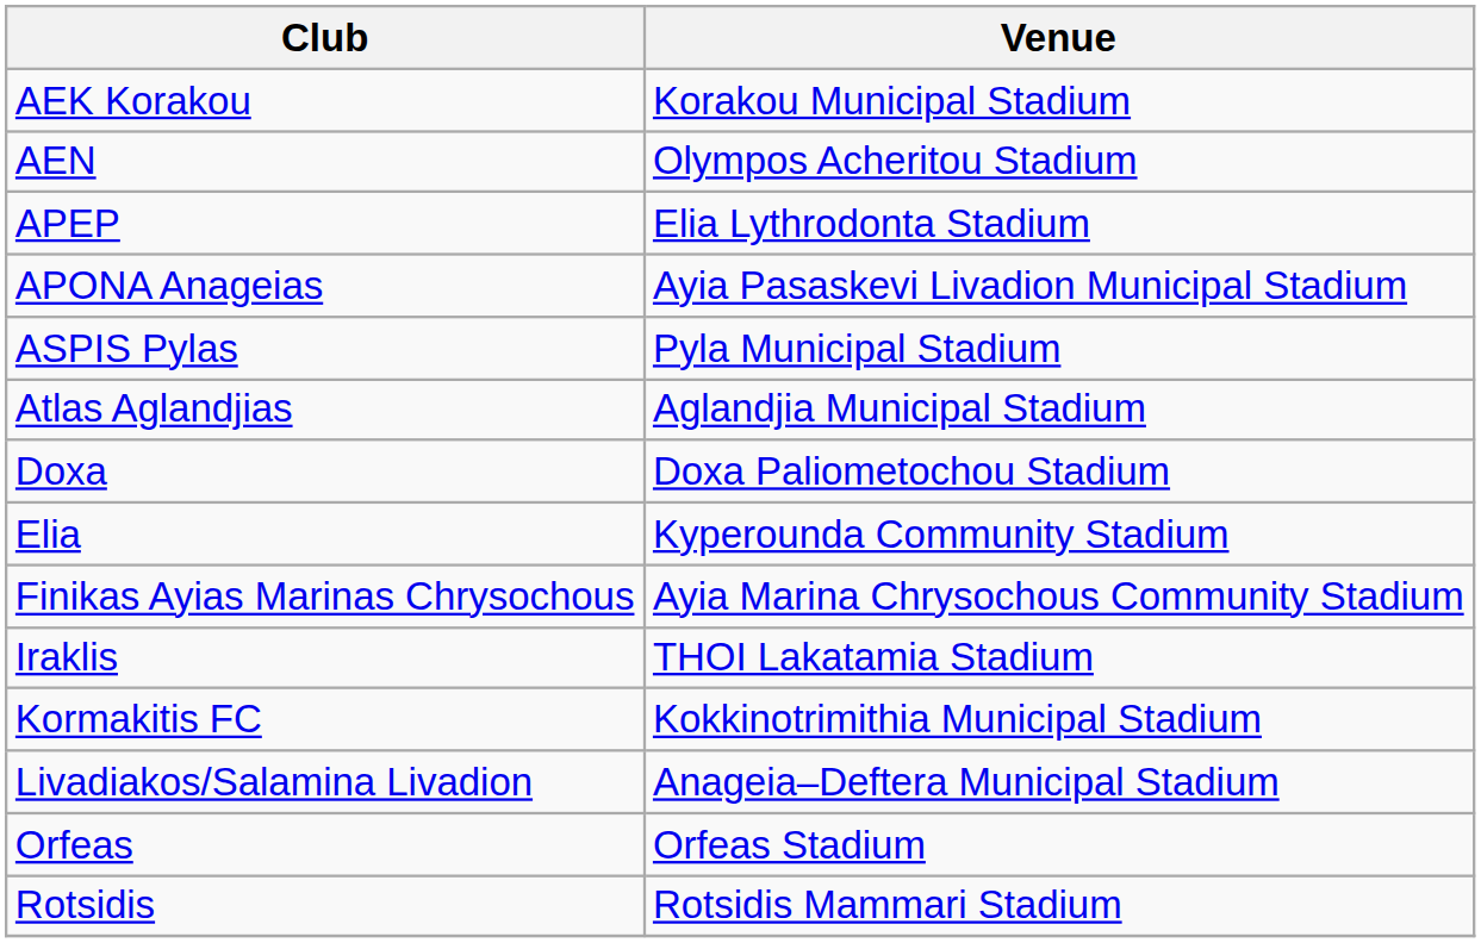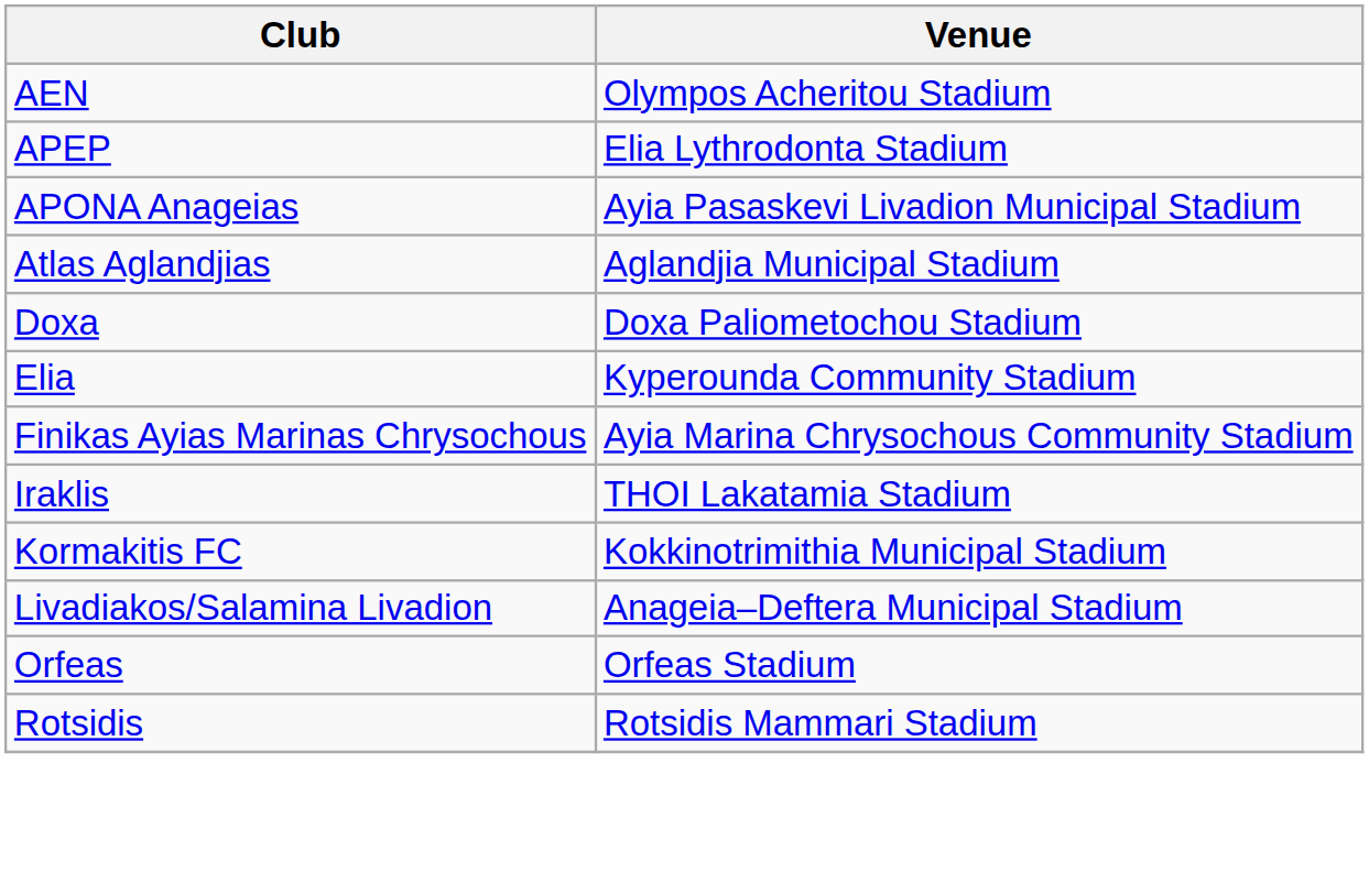- row: AEK Korakou | Korakou Municipal Stadium
- row: ASPIS Pylas | Pyla Municipal Stadium
